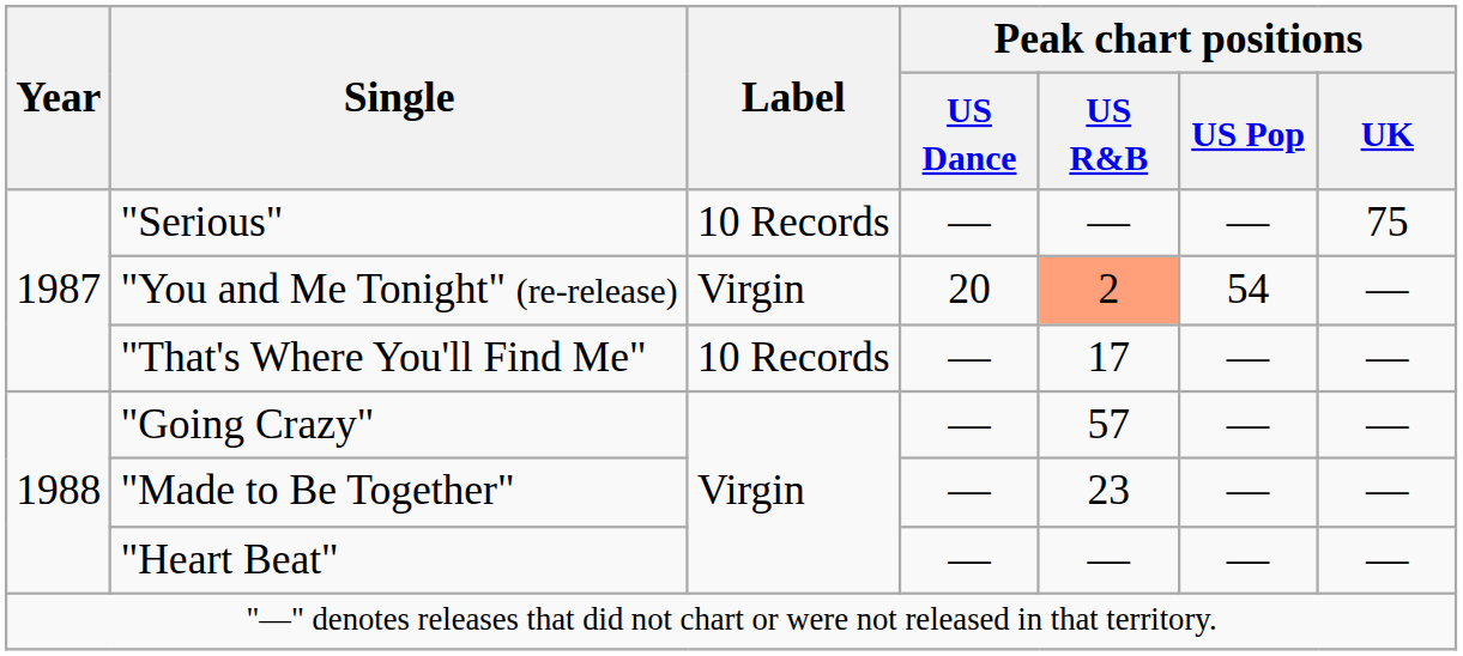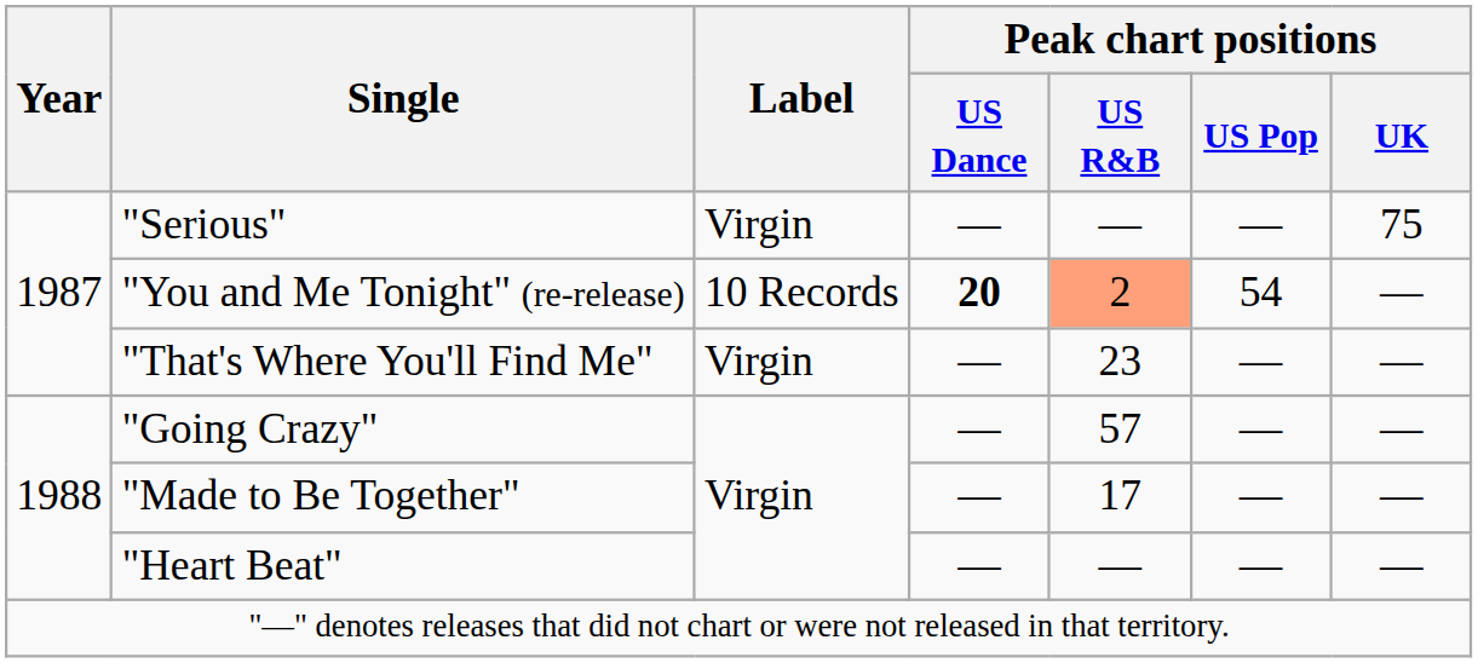"Serious" | Label: 10 Records -> Virgin
"You and Me Tonight" (re-release) | Label: Virgin -> 10 Records
"You and Me Tonight" (re-release) | Peak chart positions / US Dance: normal -> bold
"That's Where You'll Find Me" | Label: 10 Records -> Virgin
"That's Where You'll Find Me" | Peak chart positions / US R&B: 17 -> 23
"Made to Be Together" | Peak chart positions / US R&B: 23 -> 17
